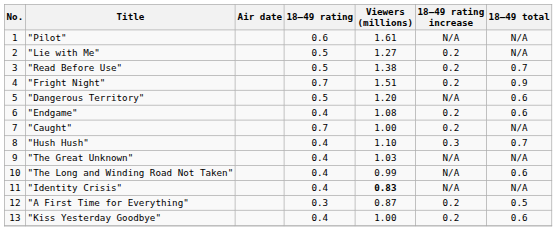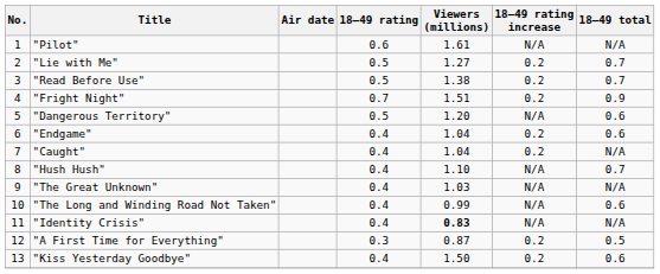"Lie with Me" | 18–49 total: N/A -> 0.7
"Endgame" | Viewers (millions): 1.08 -> 1.04
"Caught" | 18–49 rating: 0.7 -> 0.4
"Caught" | Viewers (millions): 1.00 -> 1.04
"Hush Hush" | 18–49 rating increase: 0.3 -> N/A
"Kiss Yesterday Goodbye" | Viewers (millions): 1.00 -> 1.50
